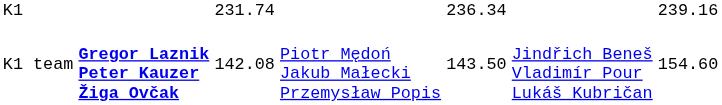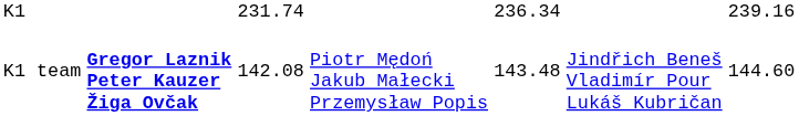K1 team | column 5: 143.50 -> 143.48
K1 team | column 7: 154.60 -> 144.60
